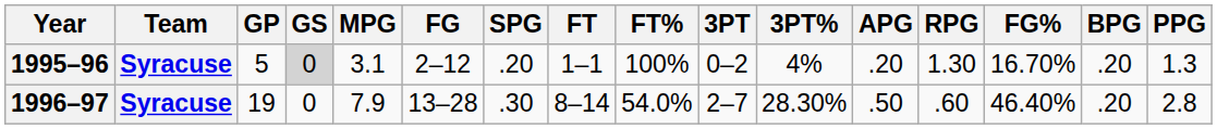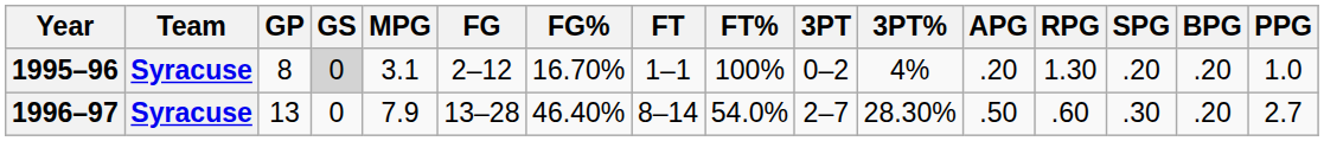columns swapped: FG% <-> SPG
1995–96 | GP: 5 -> 8
1995–96 | PPG: 1.3 -> 1.0
1996–97 | GP: 19 -> 13
1996–97 | PPG: 2.8 -> 2.7
